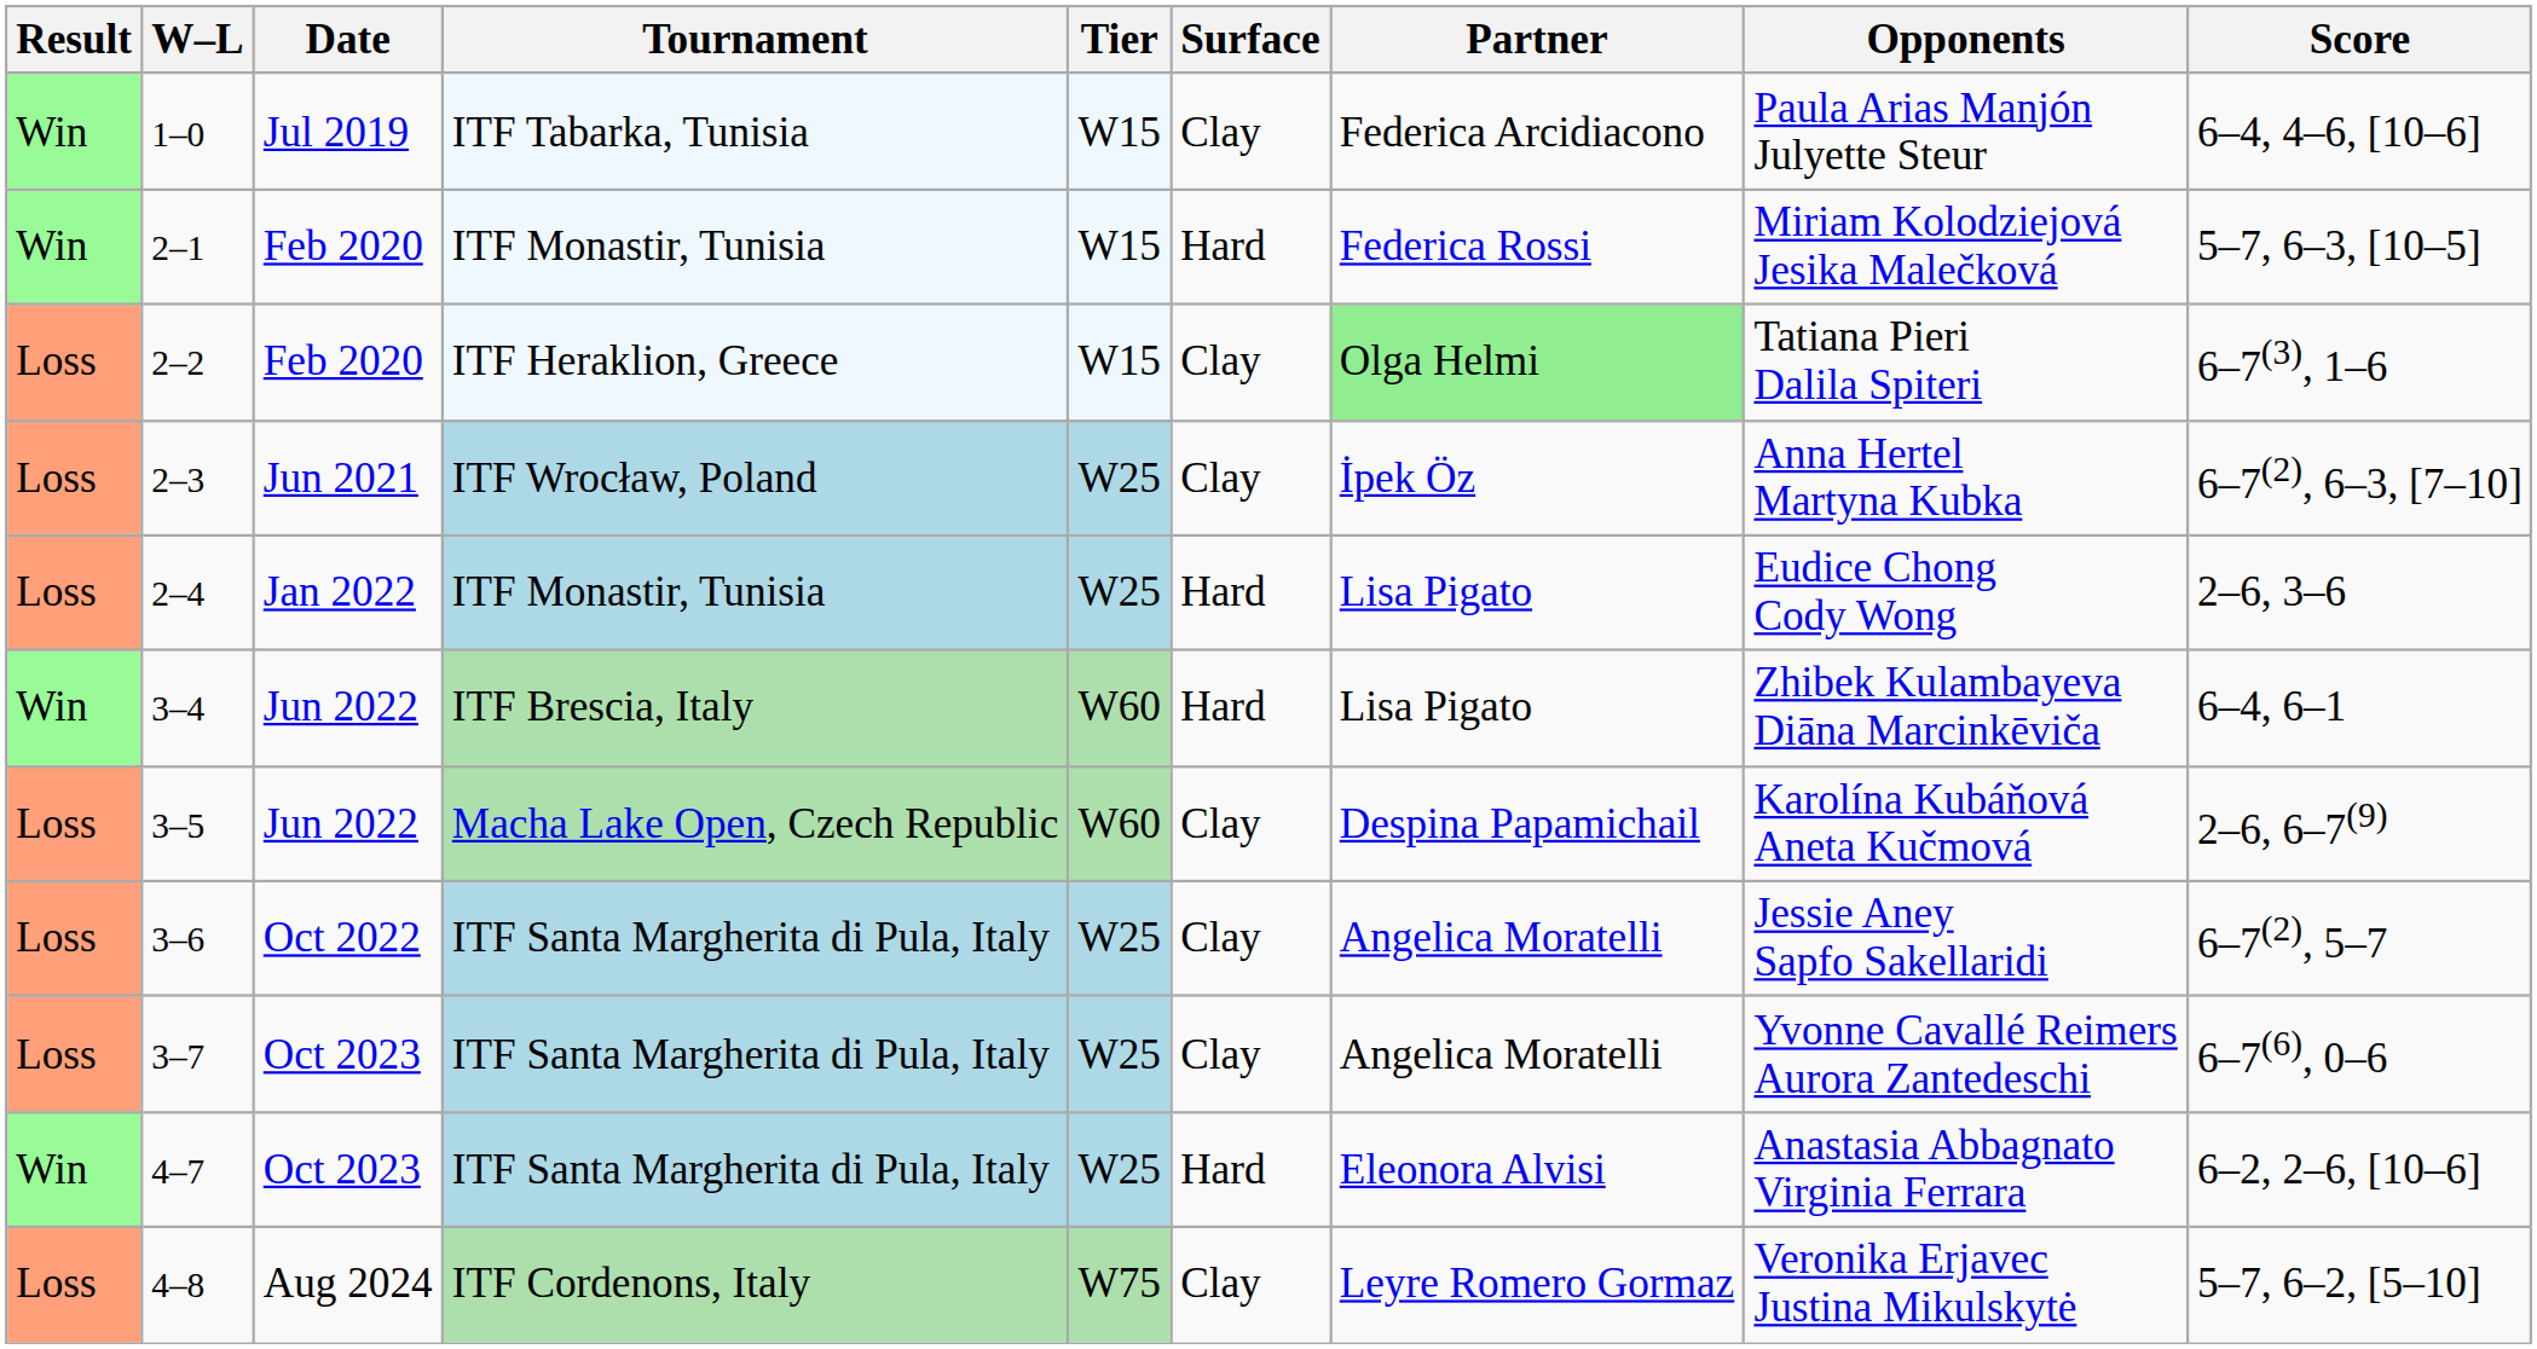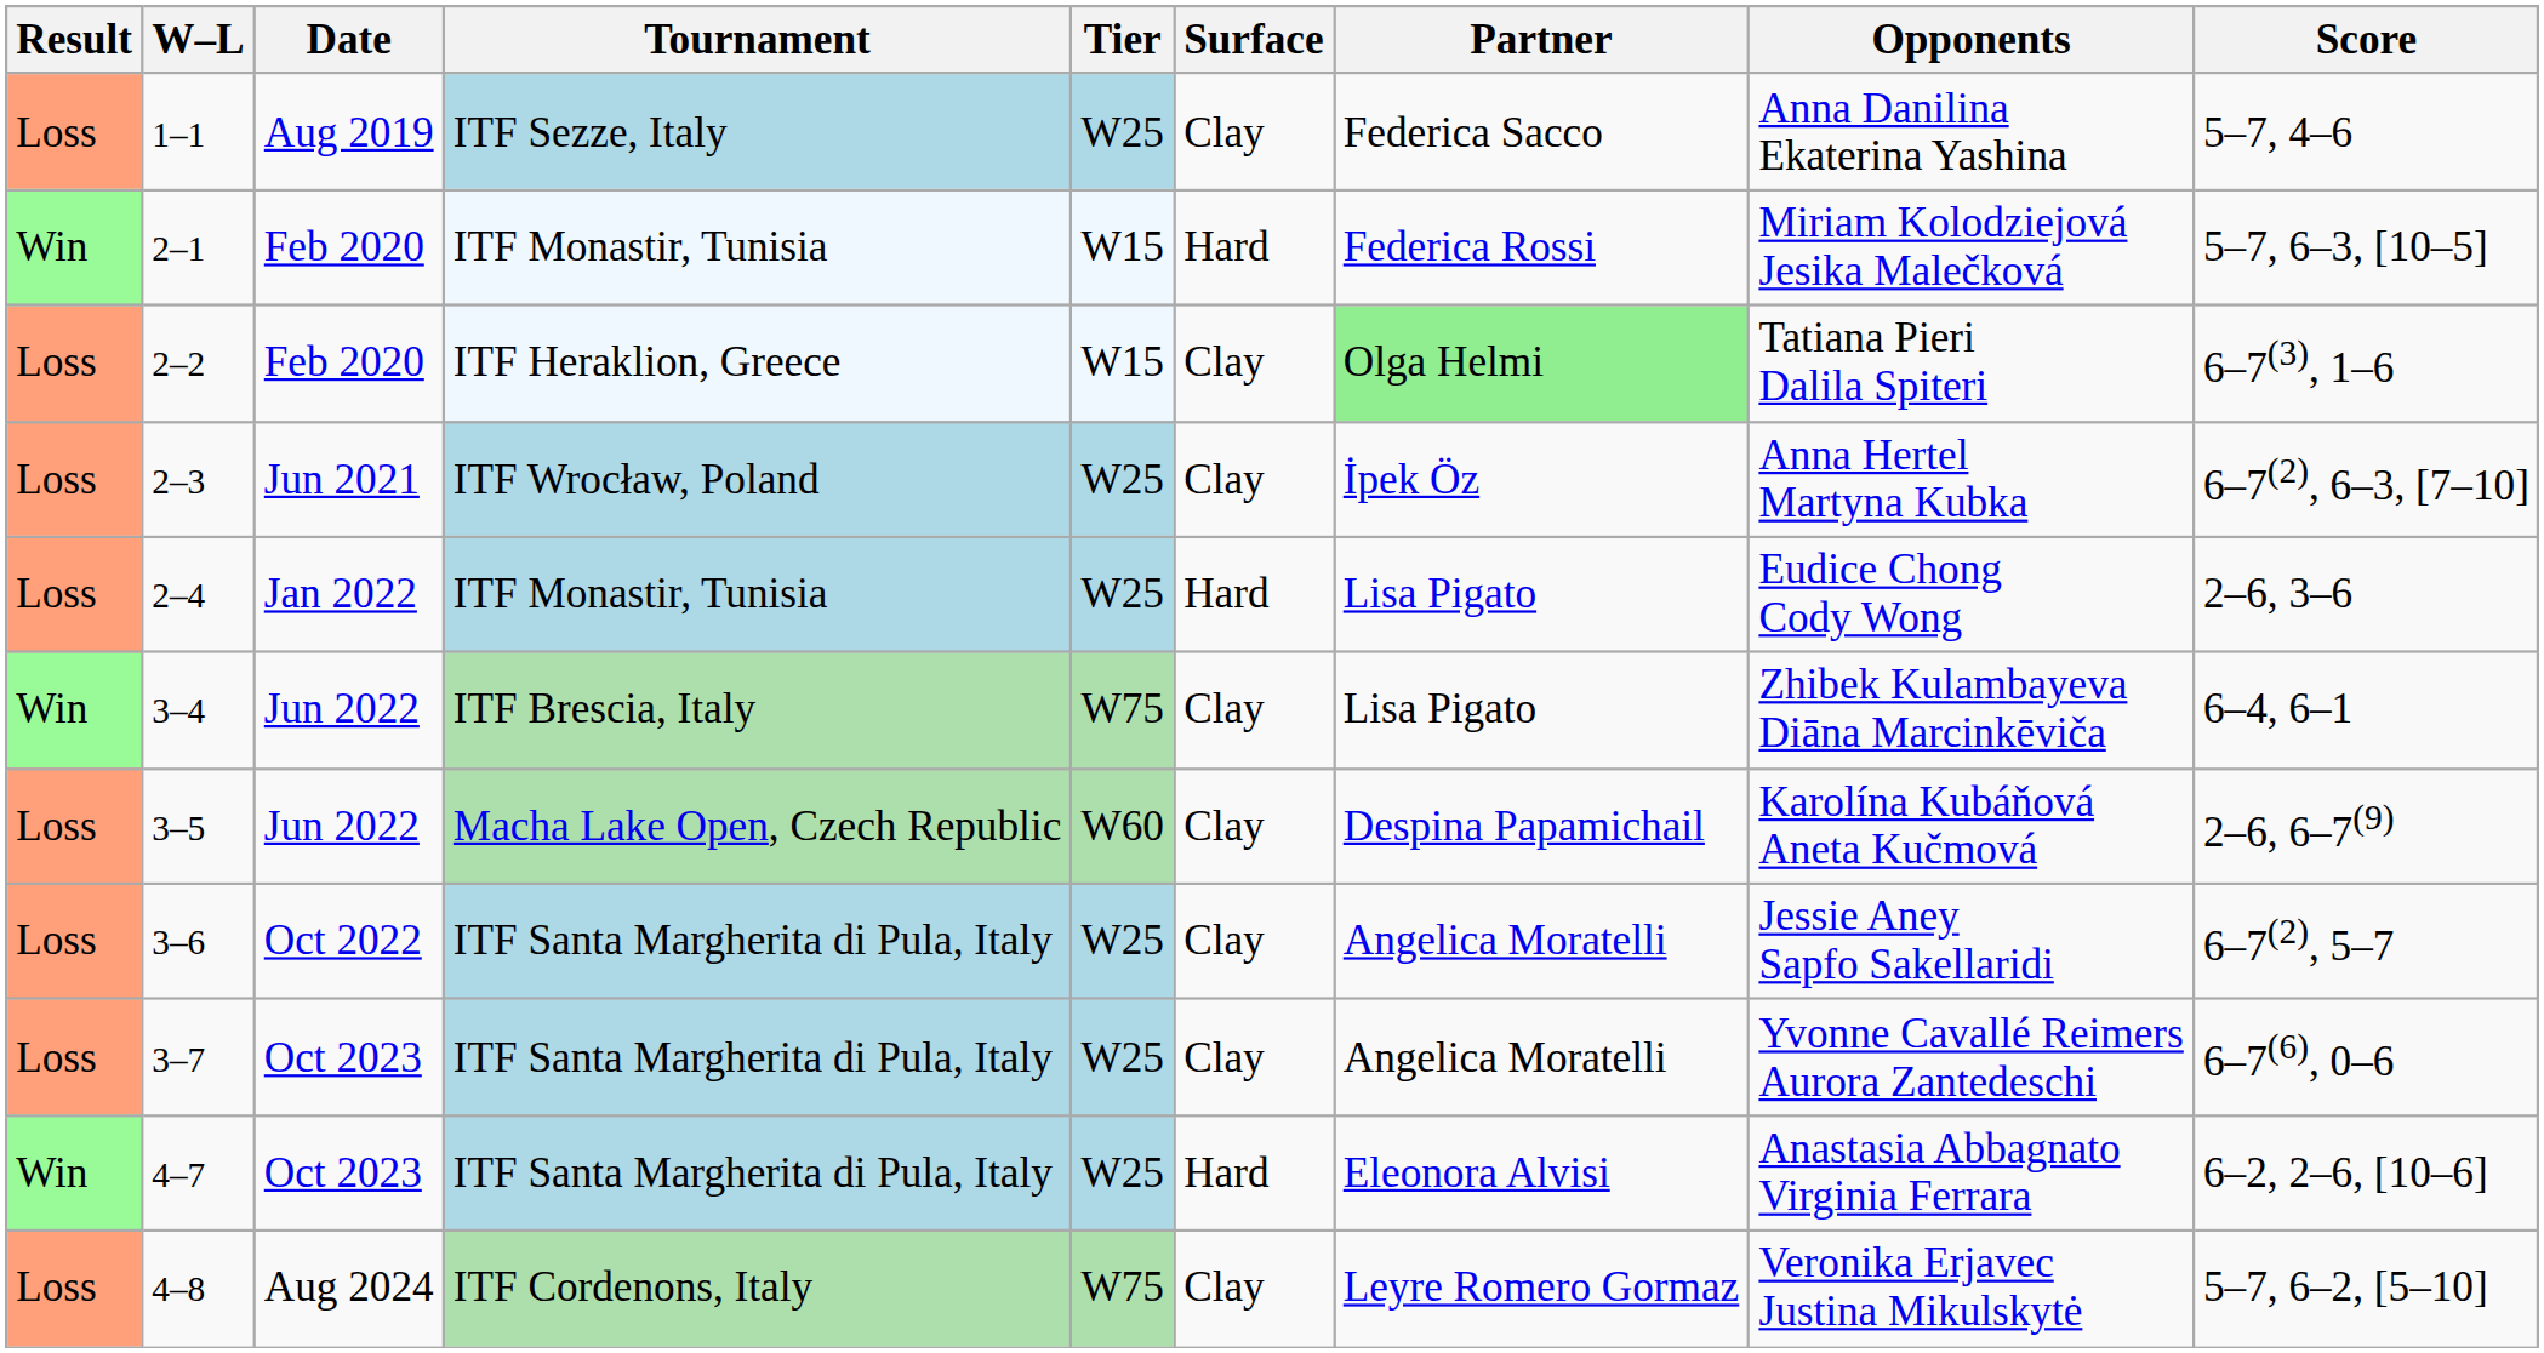- row: Win | 1–0 | Jul 2019 | ITF Tabarka, Tunisia | W15 | Clay | Federica Arcidiacono | Paula Arias Manjón Julyette Steur | 6–4, 4–6, [10–6]
+ row: Loss | 1–1 | Aug 2019 | ITF Sezze, Italy | W25 | Clay | Federica Sacco | Anna Danilina Ekaterina Yashina | 5–7, 4–6
3–4 | Tier: W60 -> W75
3–4 | Surface: Hard -> Clay
